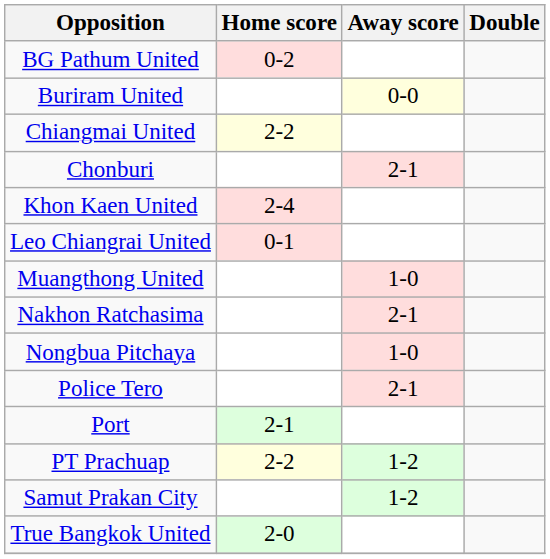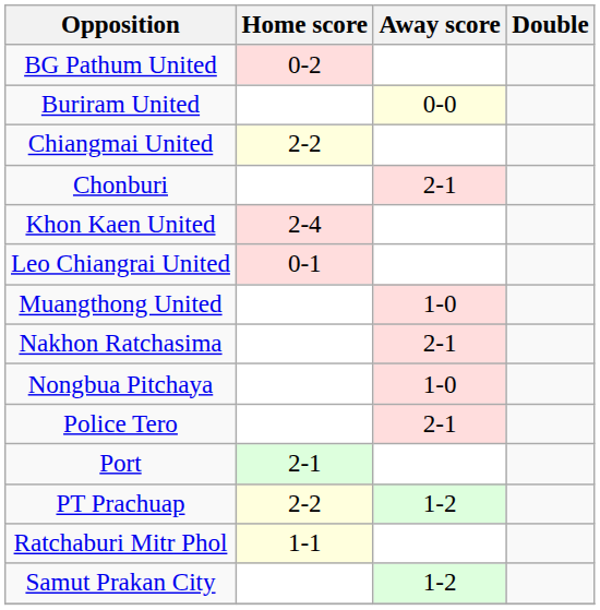+ row: Ratchaburi Mitr Phol | 1-1
- row: True Bangkok United | 2-0
